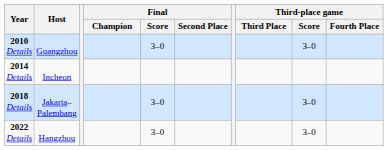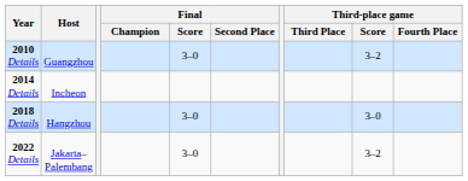2010 Details | Third-place game / Score: 3–0 -> 3–2
2018 Details | Host: Jakarta–Palembang -> Hangzhou
2022 Details | Host: Hangzhou -> Jakarta–Palembang
2022 Details | Third-place game / Score: 3–0 -> 3–2
